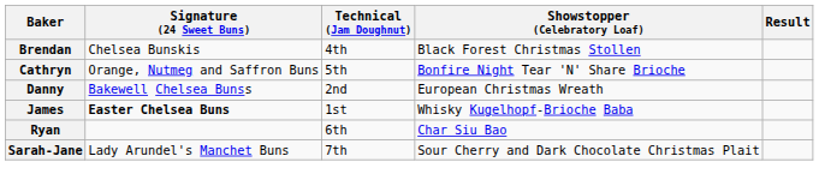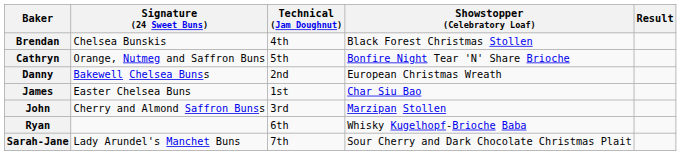James | Signature (24 Sweet Buns): bold -> normal
James | Showstopper (Celebratory Loaf): Whisky Kugelhopf-Brioche Baba -> Char Siu Bao
+ row: John | Cherry and Almond Saffron Bunss | 3rd | Marzipan Stollen
Ryan | Showstopper (Celebratory Loaf): Char Siu Bao -> Whisky Kugelhopf-Brioche Baba
